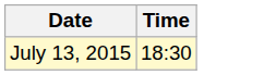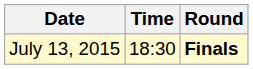+ column: Round | Finals
